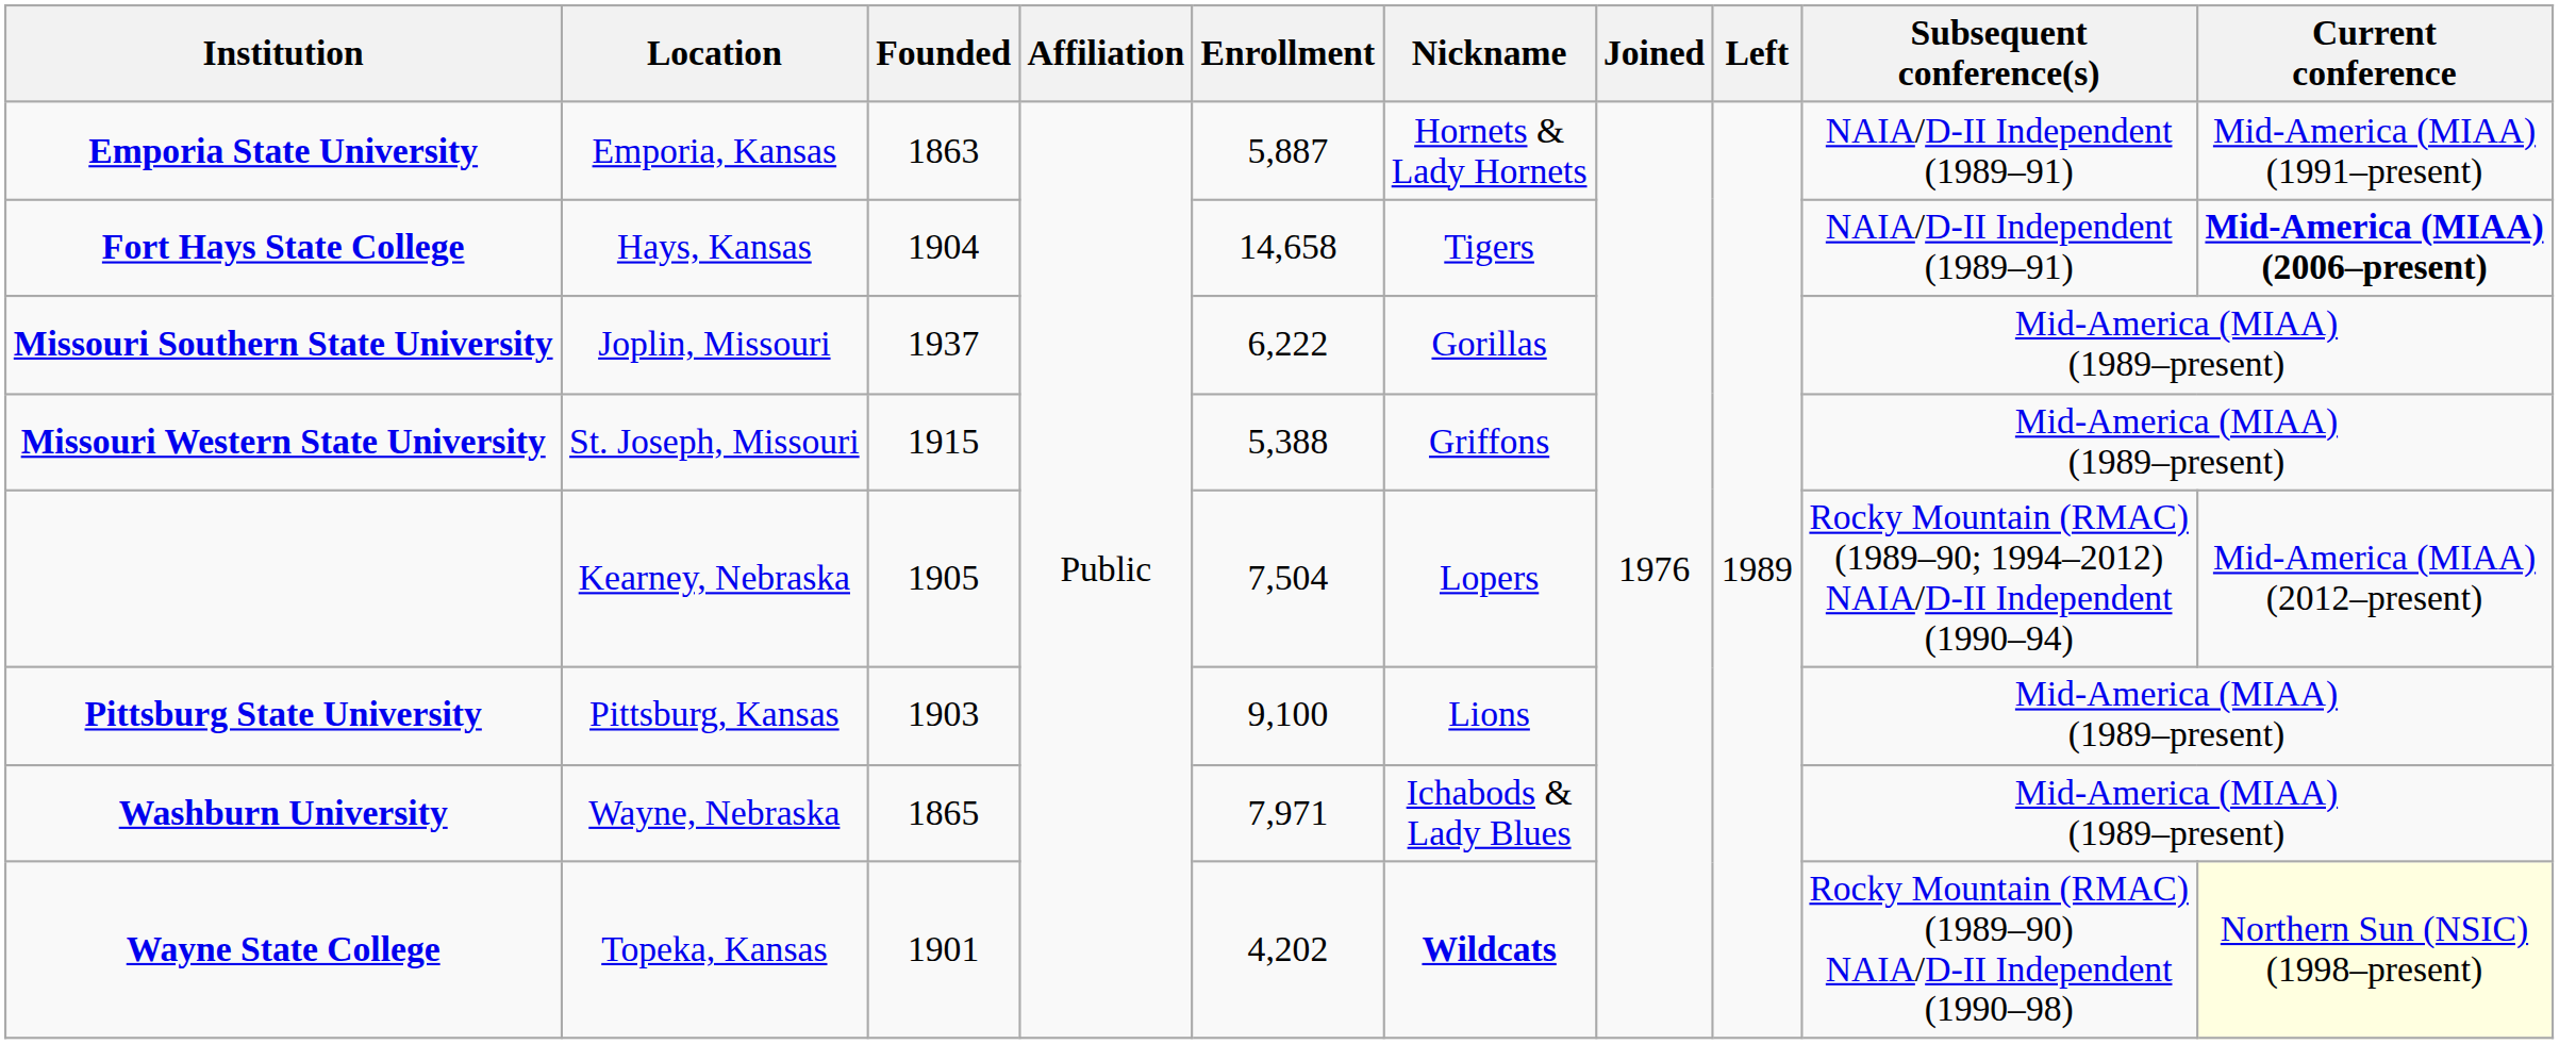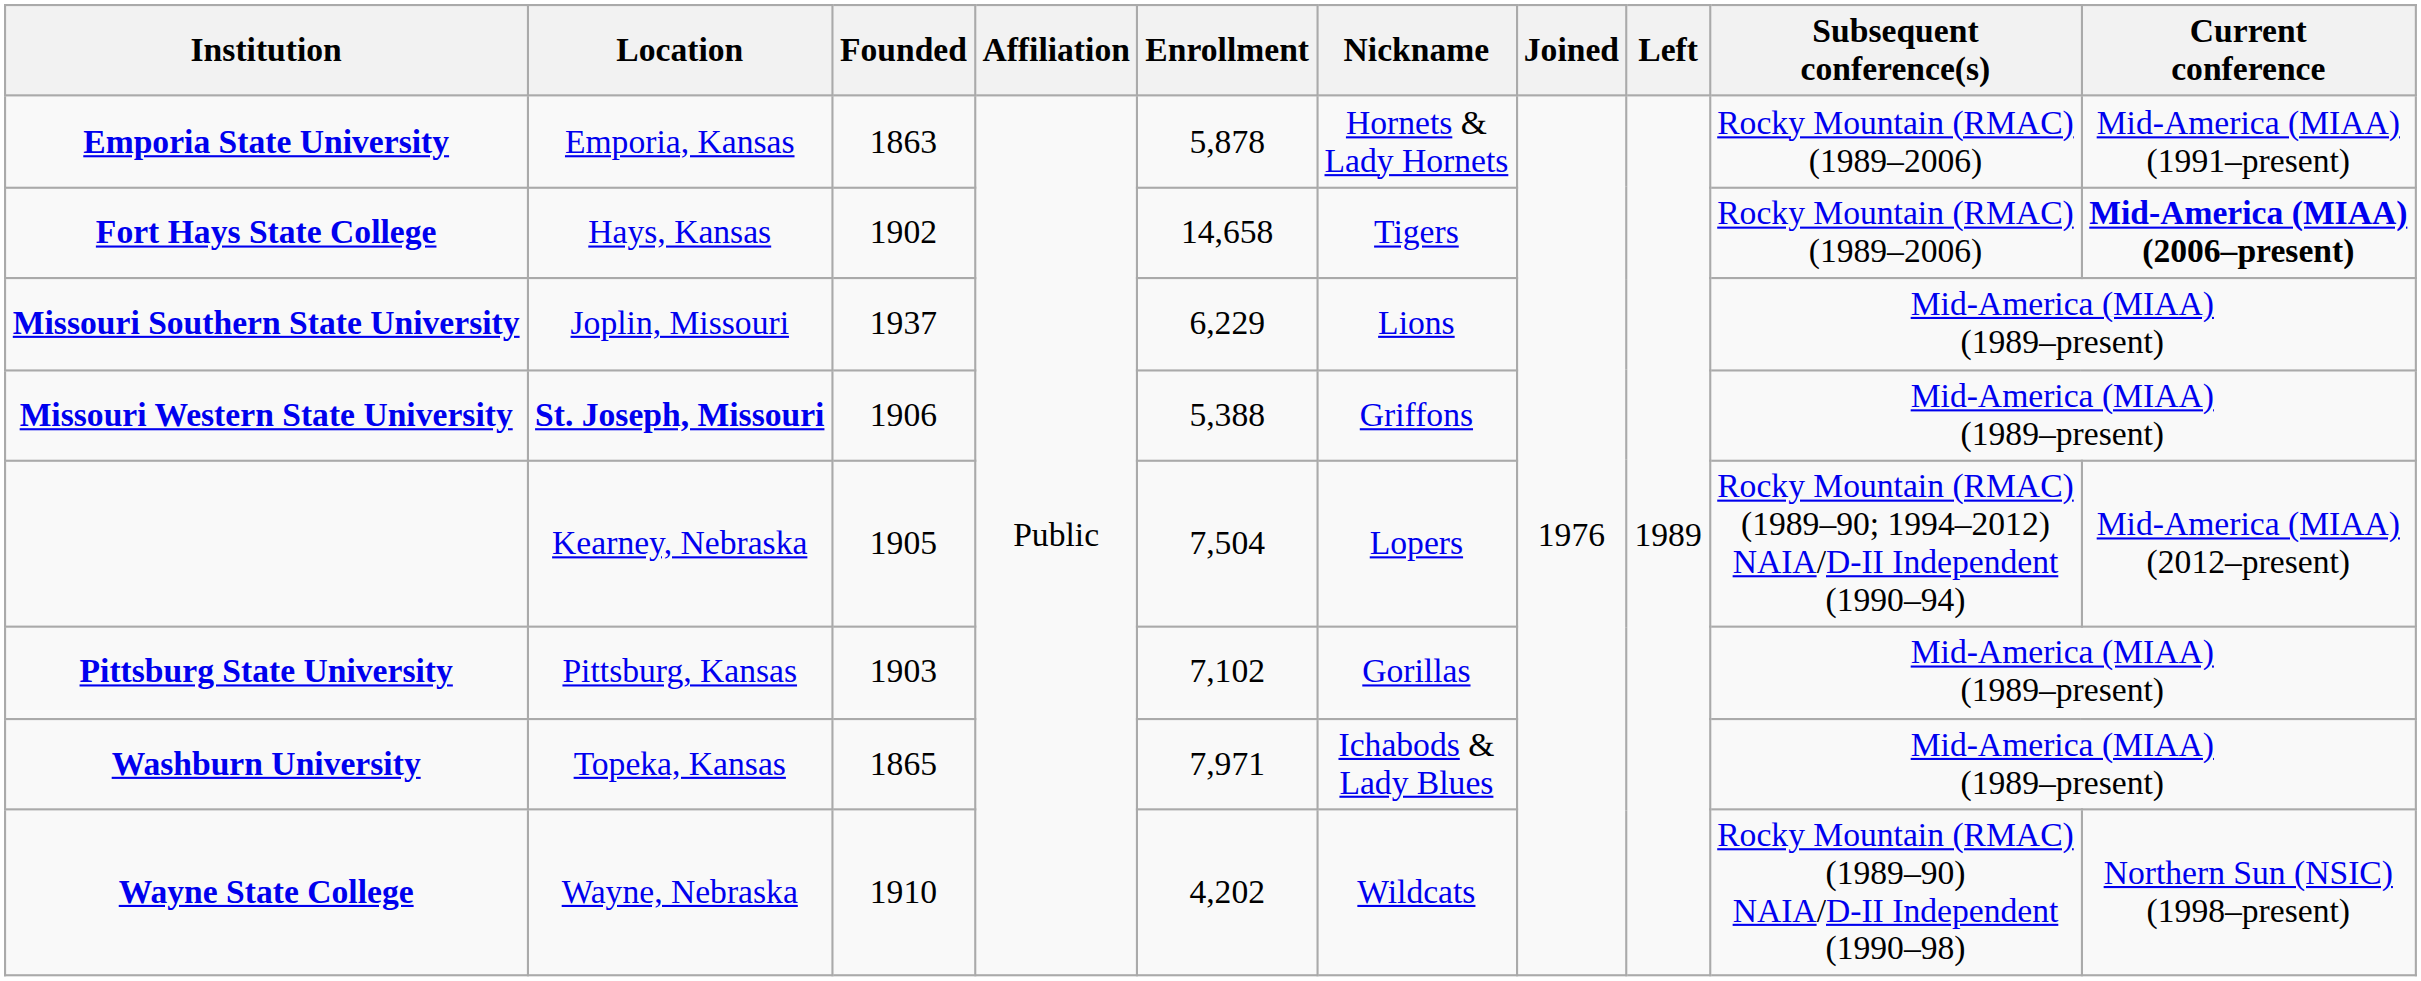Emporia State University | Enrollment: 5,887 -> 5,878
Emporia State University | Subsequent conference(s): NAIA/D-II Independent (1989–91) -> Rocky Mountain (RMAC) (1989–2006)
Fort Hays State College | Founded: 1904 -> 1902
Fort Hays State College | Subsequent conference(s): NAIA/D-II Independent (1989–91) -> Rocky Mountain (RMAC) (1989–2006)
Missouri Southern State University | Enrollment: 6,222 -> 6,229
Missouri Southern State University | Nickname: Gorillas -> Lions
Missouri Western State University | Location: normal -> bold
Missouri Western State University | Founded: 1915 -> 1906
Pittsburg State University | Enrollment: 9,100 -> 7,102
Pittsburg State University | Nickname: Lions -> Gorillas
Washburn University | Location: Wayne, Nebraska -> Topeka, Kansas
Wayne State College | Location: Topeka, Kansas -> Wayne, Nebraska
Wayne State College | Founded: 1901 -> 1910
Wayne State College | Nickname: bold -> normal
Wayne State College | Current conference: lightyellow background -> no background
